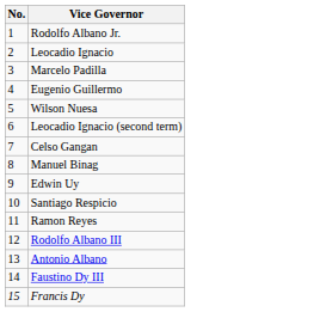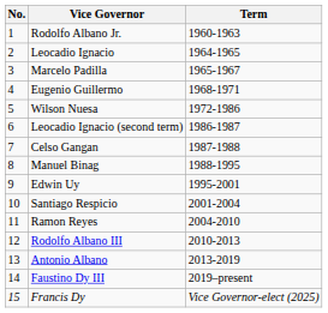+ column: Term | 1960-1963 | 1964-1965 | 1965-1967 | 1968-1971 | 1972-1986 | 1986-1987 | 1987-1988 | 1988-1995 | 1995-2001 | 2001-2004 | 2004-2010 | 2010-2013 | 2013-2019 | 2019–present | Vice Governor-elect (2025)
